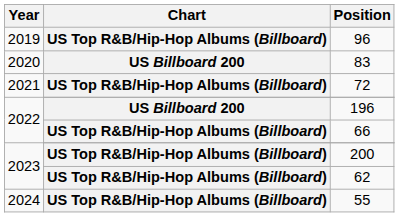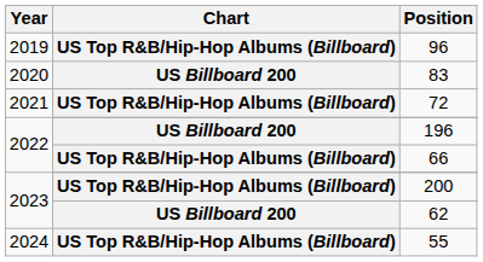62 | Chart: US Top R&B/Hip-Hop Albums (Billboard) -> US Billboard 200
